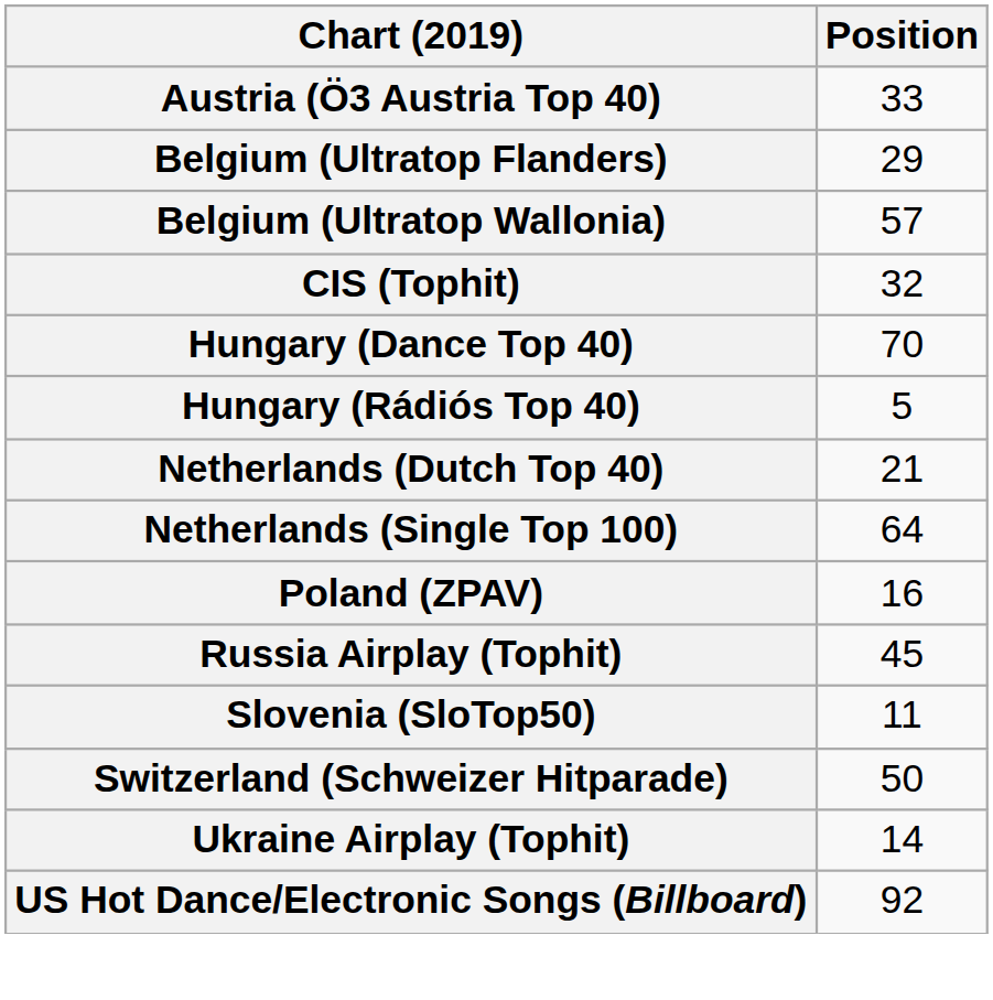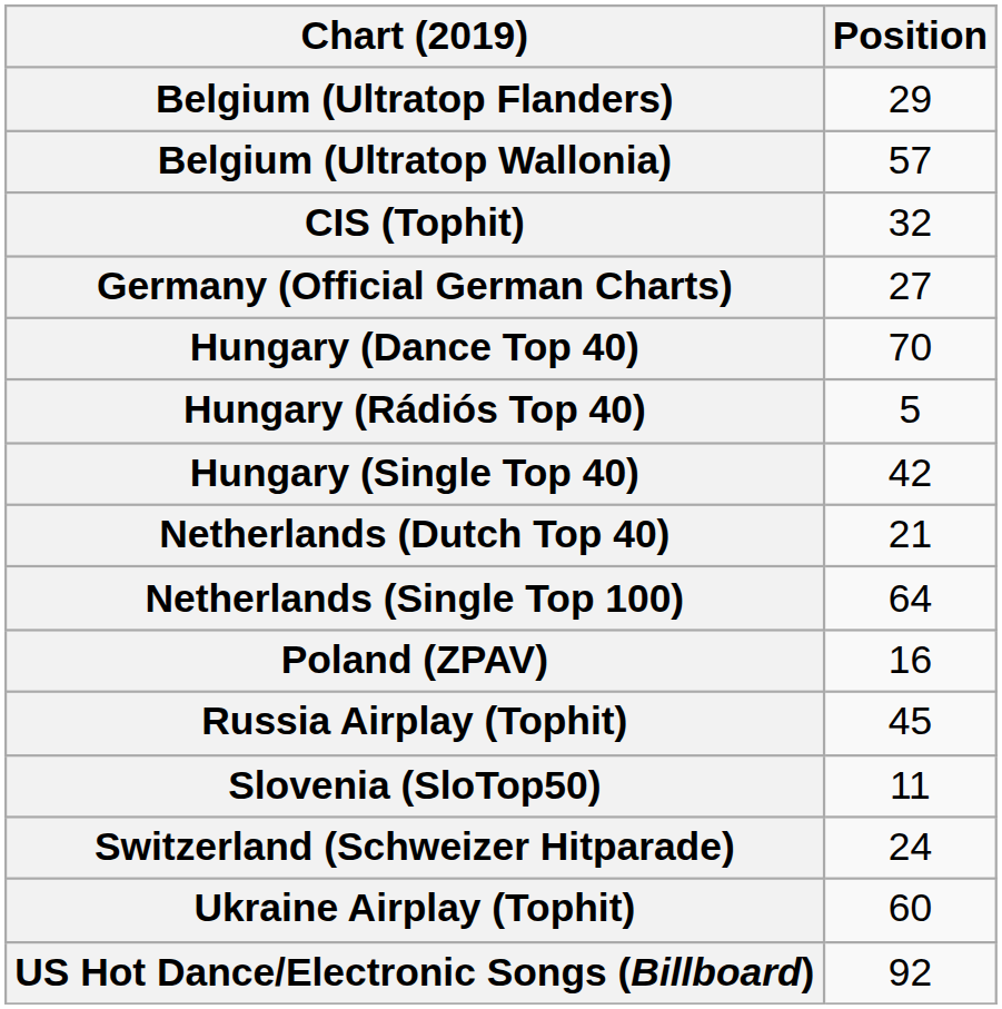- row: Austria (Ö3 Austria Top 40) | 33
+ row: Germany (Official German Charts) | 27
+ row: Hungary (Single Top 40) | 42
Switzerland (Schweizer Hitparade) | Position: 50 -> 24
Ukraine Airplay (Tophit) | Position: 14 -> 60
